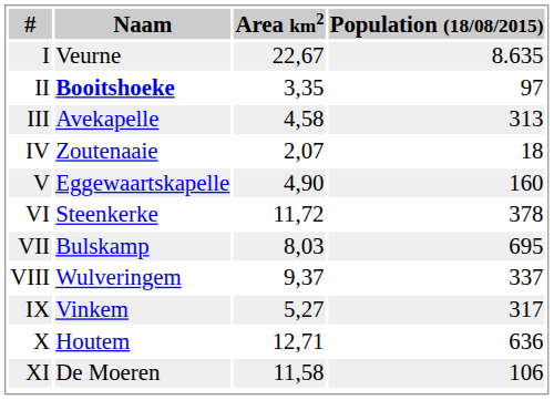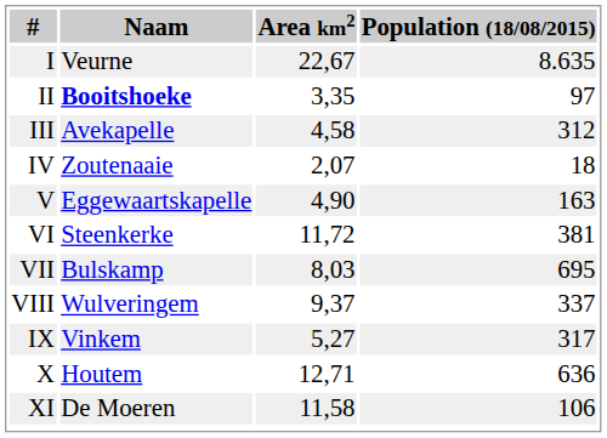III | Population (18/08/2015): 313 -> 312
V | Population (18/08/2015): 160 -> 163
VI | Population (18/08/2015): 378 -> 381
